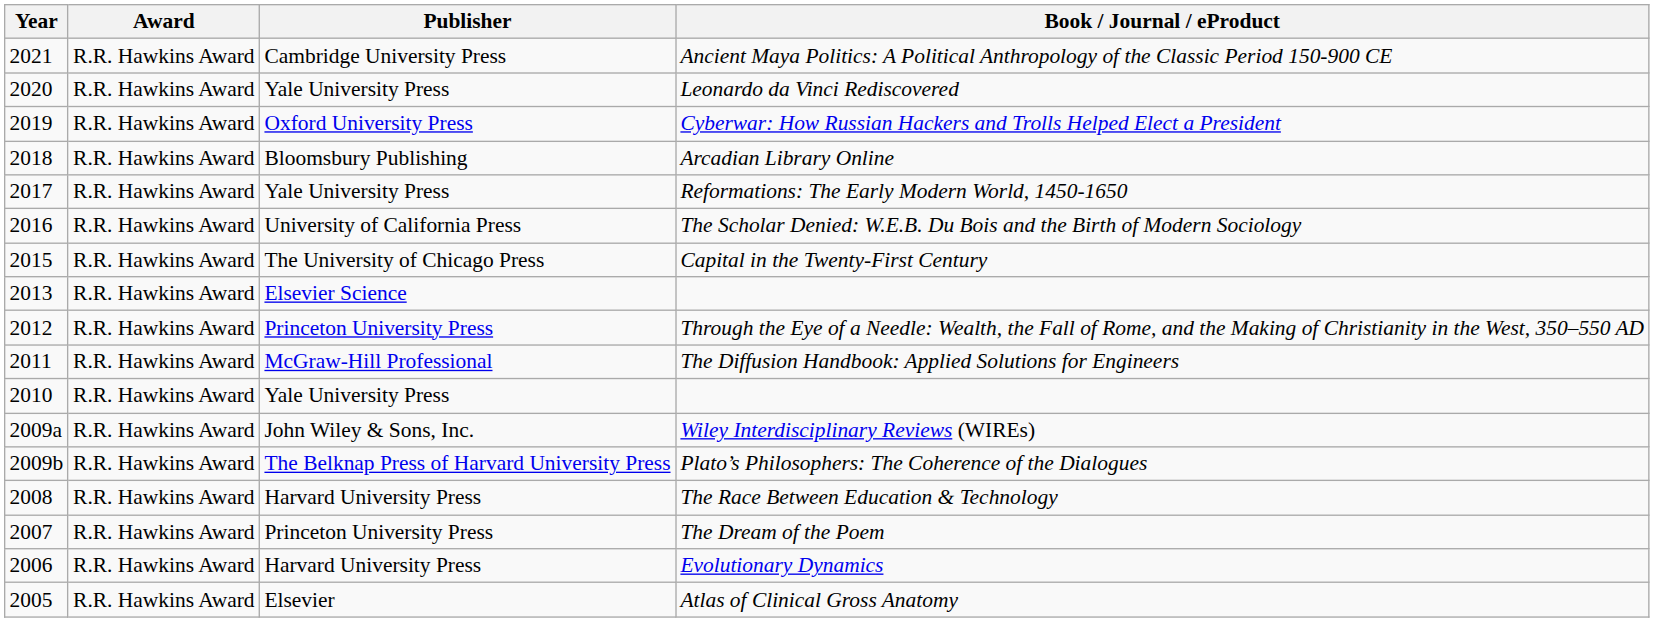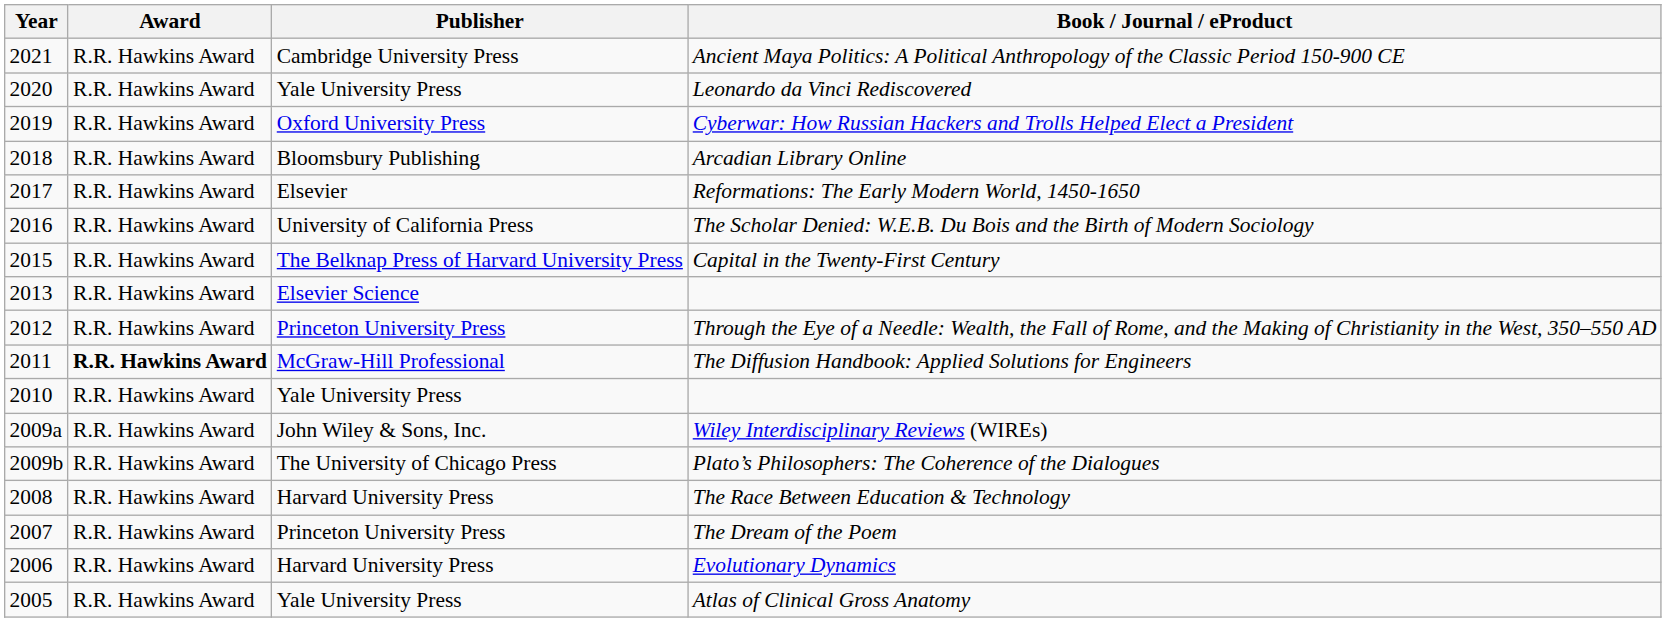Reformations: The Early Modern World, 1450-1650 | Publisher: Yale University Press -> Elsevier
Capital in the Twenty-First Century | Publisher: The University of Chicago Press -> The Belknap Press of Harvard University Press
The Diffusion Handbook: Applied Solutions for Engineers | Award: normal -> bold
Plato’s Philosophers: The Coherence of the Dialogues | Publisher: The Belknap Press of Harvard University Press -> The University of Chicago Press
Atlas of Clinical Gross Anatomy | Publisher: Elsevier -> Yale University Press
